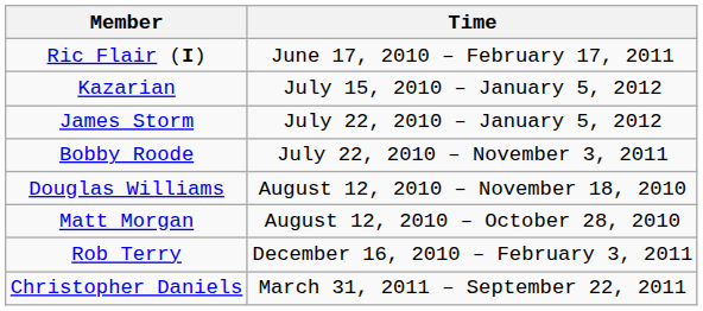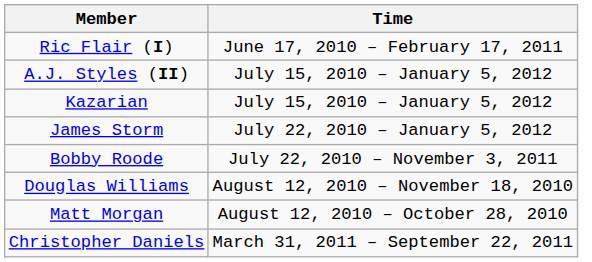+ row: A.J. Styles (II) | July 15, 2010 – January 5, 2012
- row: Rob Terry | December 16, 2010 – February 3, 2011
